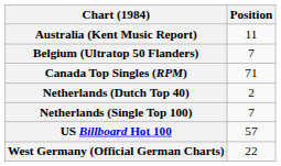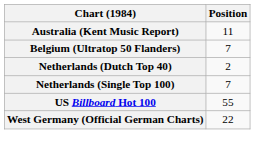- row: Canada Top Singles (RPM) | 71
US Billboard Hot 100 | Position: 57 -> 55
